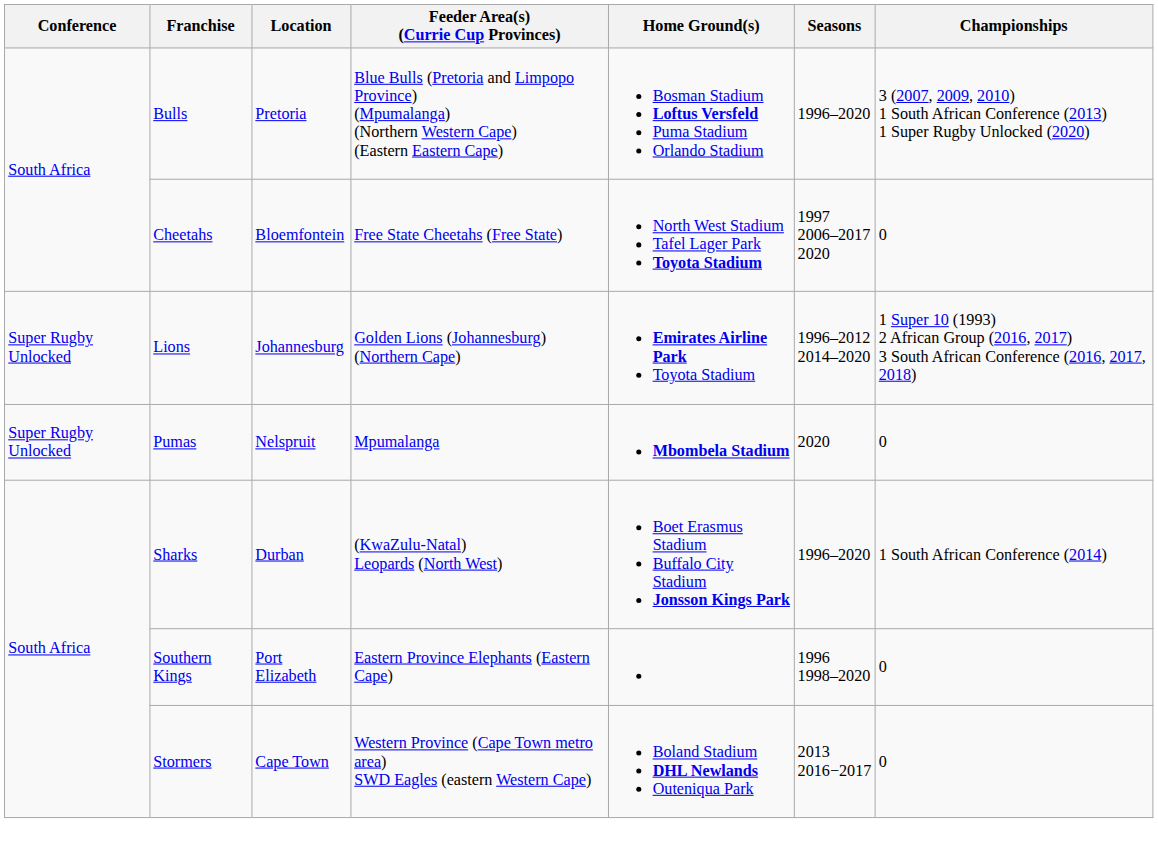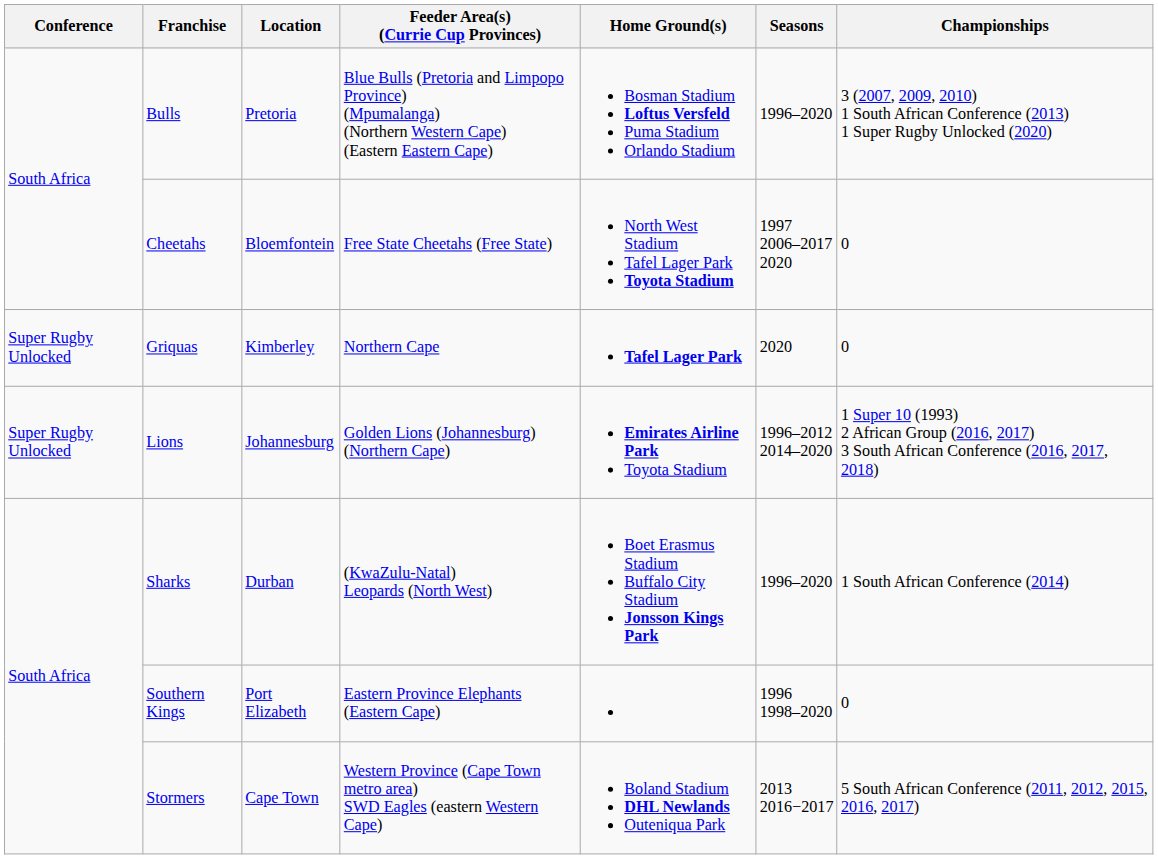+ row: Super Rugby Unlocked | Griquas | Kimberley | Northern Cape | Tafel Lager Park | 2020 | 0
- row: Super Rugby Unlocked | Pumas | Nelspruit | Mpumalanga | Mbombela Stadium | 2020 | 0
Stormers | Championships: 0 -> 5 South African Conference (2011, 2012, 2015, 2016, 2017)
